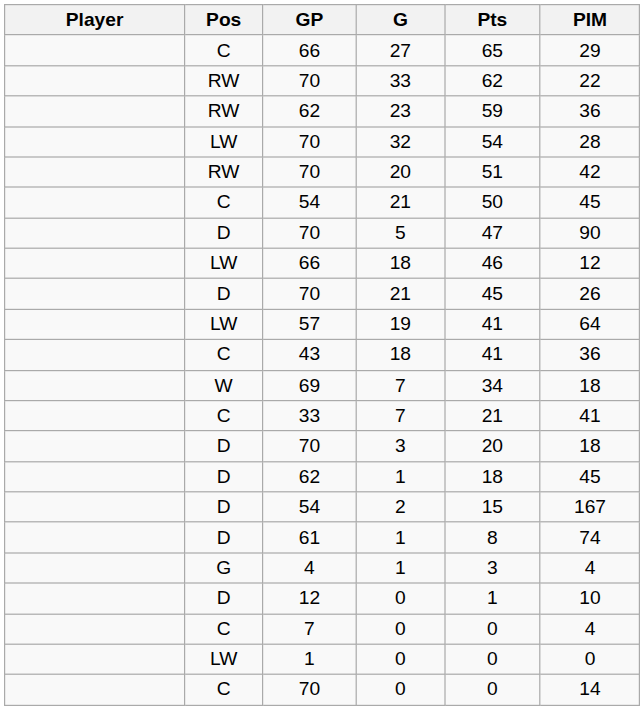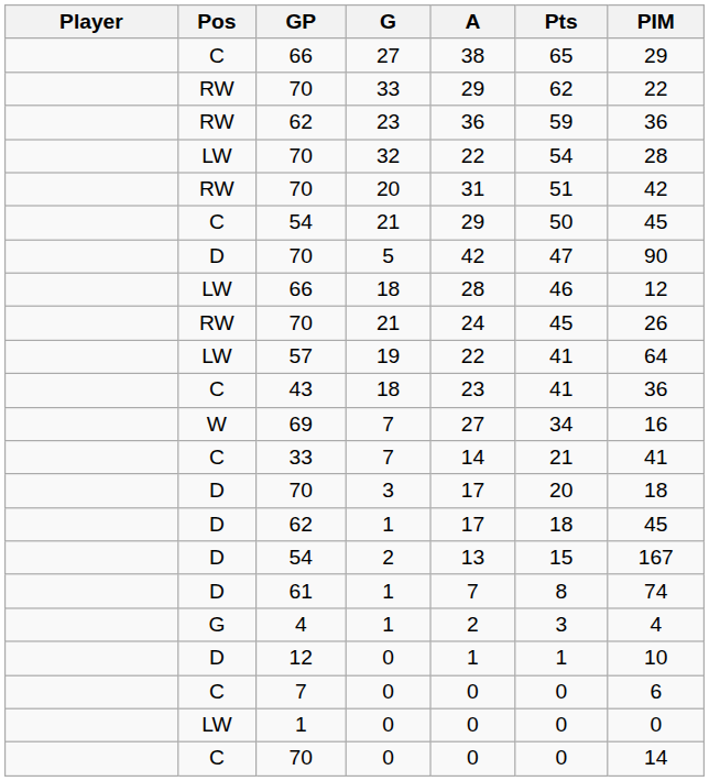+ column: A | 38 | 29 | 36 | 22 | 31 | 29 | 42 | 28 | 24 | 22 | 23 | 27 | 14 | 17 | 17 | 13 | 7 | 2 | 1 | 0 | 0 | 0
70 / 21 | Pos: D -> RW
69 / 7 | PIM: 18 -> 16
7 / 0 | PIM: 4 -> 6
